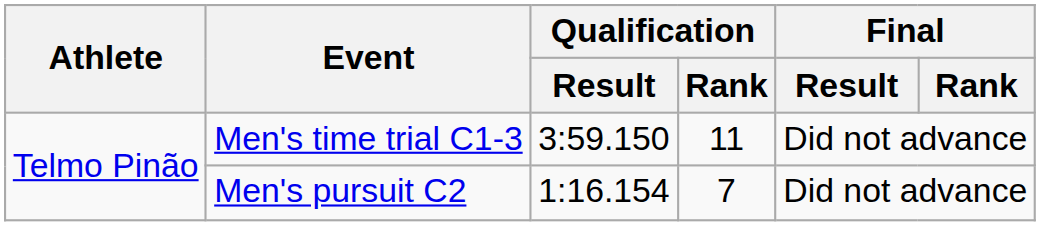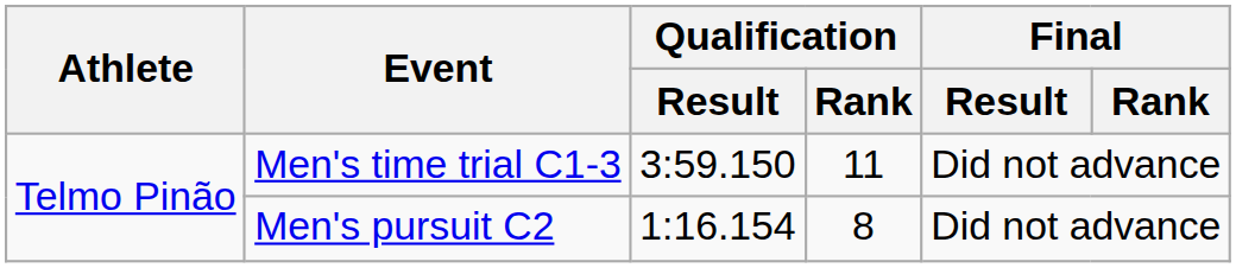Men's pursuit C2 | Qualification / Rank: 7 -> 8
